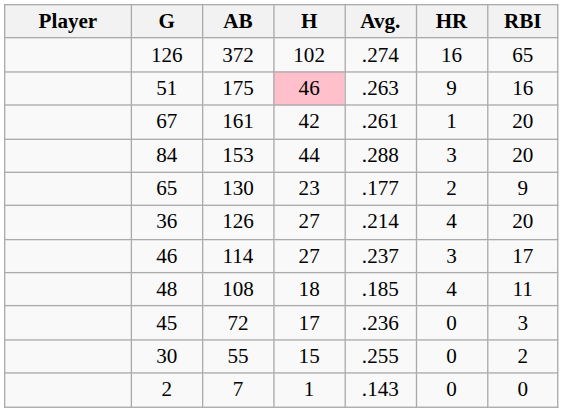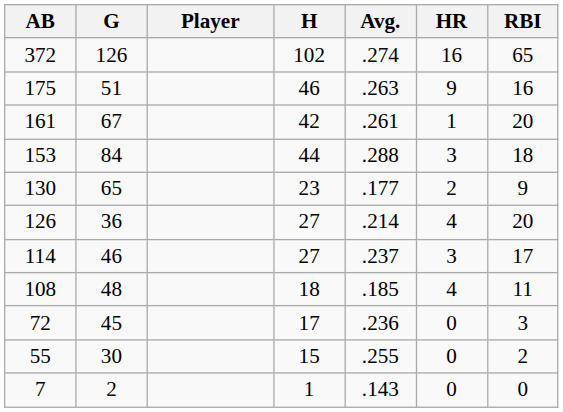columns swapped: Player <-> AB
51 | H: pink background -> no background
84 | RBI: 20 -> 18
